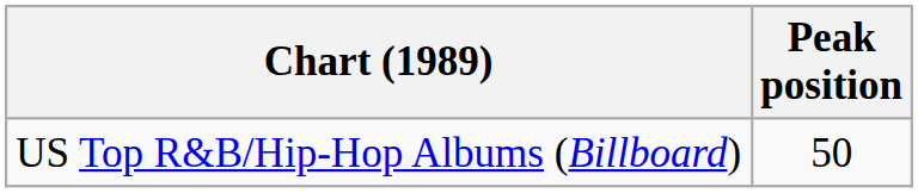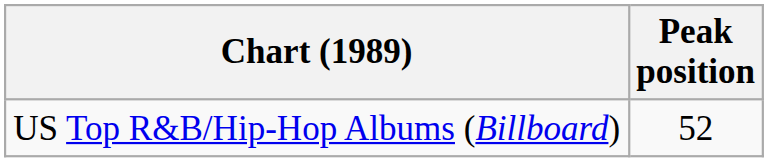US Top R&B/Hip-Hop Albums (Billboard) | Peak position: 50 -> 52
